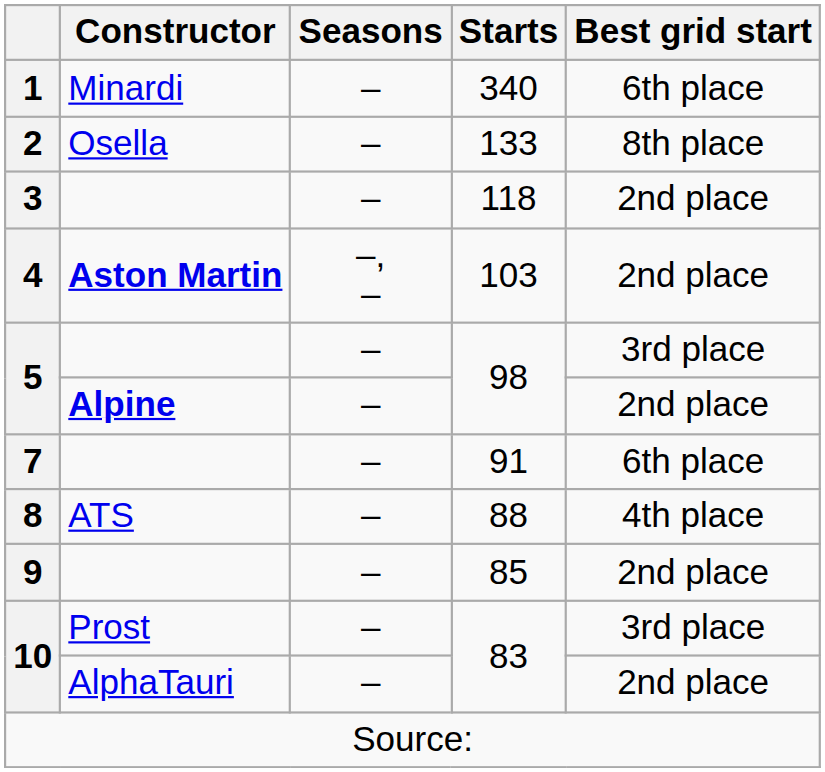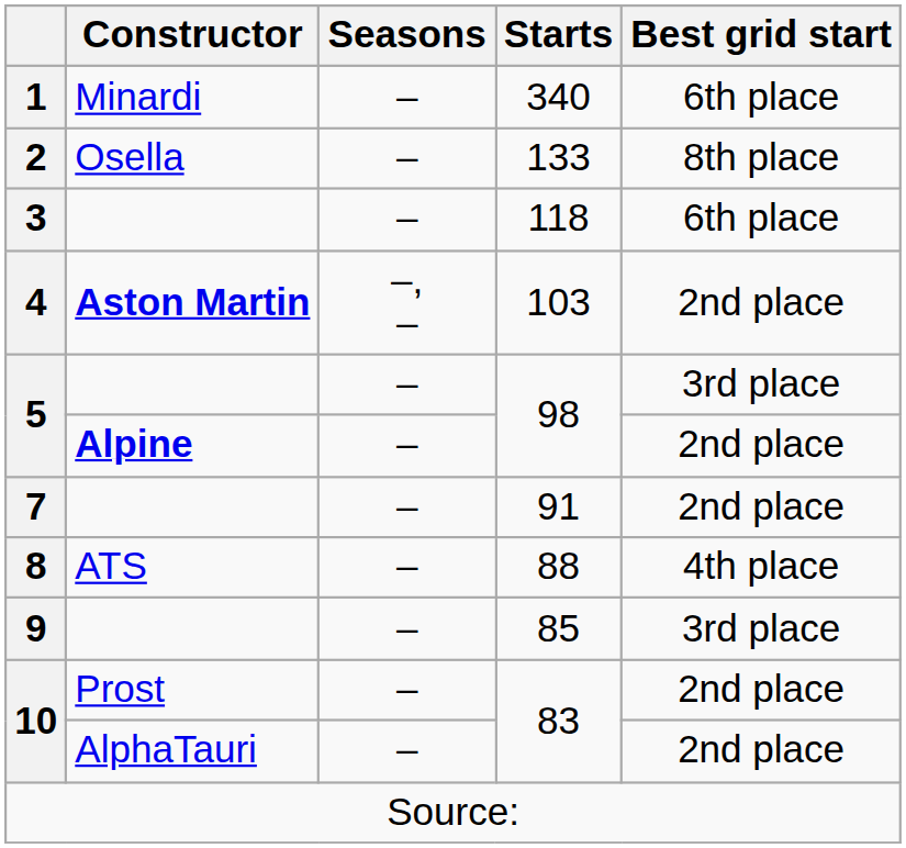3 | Best grid start: 2nd place -> 6th place
7 | Best grid start: 6th place -> 2nd place
9 | Best grid start: 2nd place -> 3rd place
10 / Prost | Best grid start: 3rd place -> 2nd place
